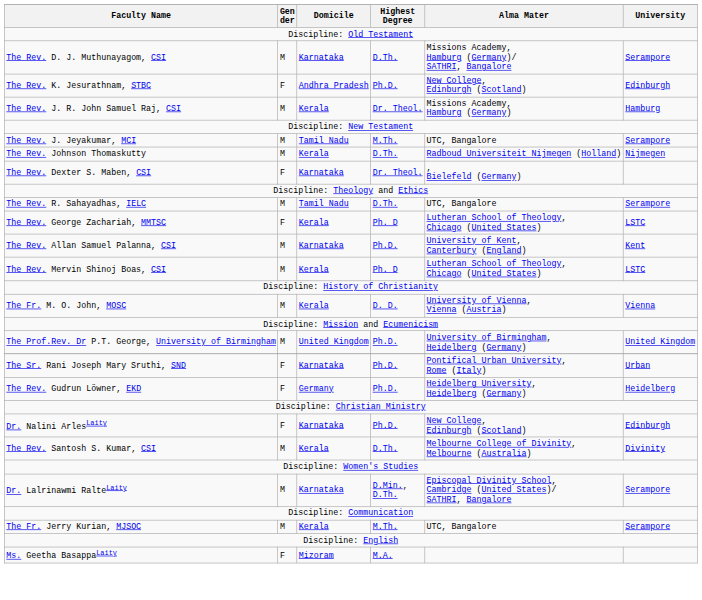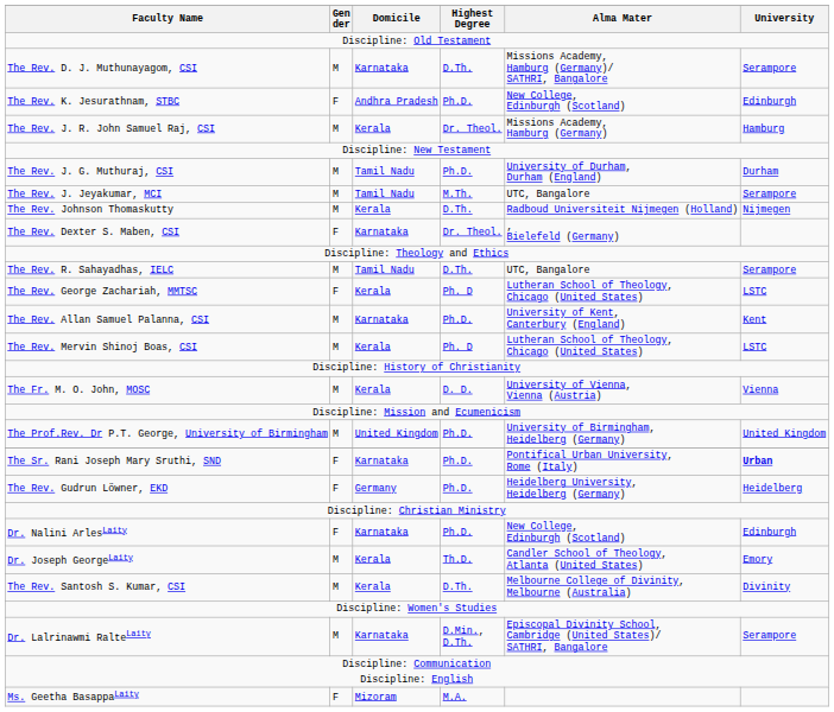+ row: The Rev. J. G. Muthuraj, CSI | M | Tamil Nadu | Ph.D. | University of Durham, Durham (England) | Durham
The Sr. Rani Joseph Mary Sruthi, SND | University: normal -> bold
+ row: Dr. Joseph GeorgeLaity | M | Kerala | Th.D. | Candler School of Theology, Atlanta (United States) | Emory
- row: The Fr. Jerry Kurian, MJSOC | M | Kerala | M.Th. | UTC, Bangalore | Serampore
